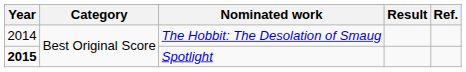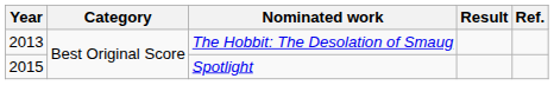The Hobbit: The Desolation of Smaug | Year: 2014 -> 2013
Spotlight | Year: bold -> normal
